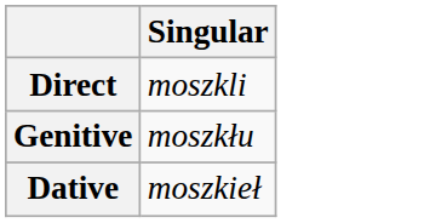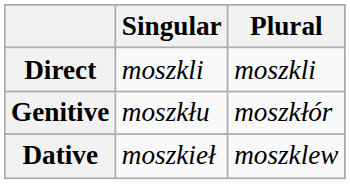+ column: Plural | moszkli | moszkłór | moszklew
